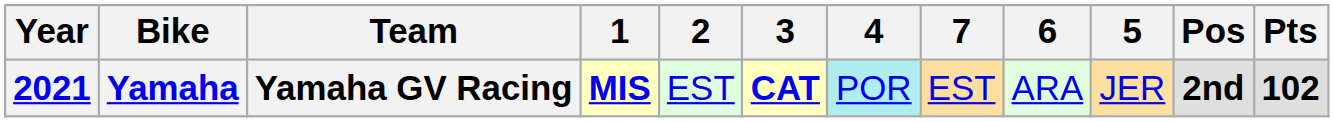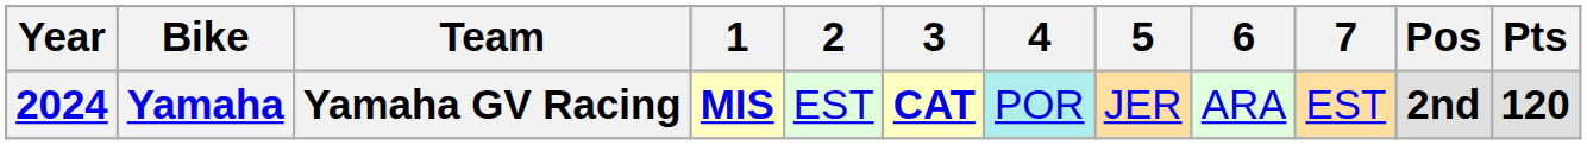columns swapped: 5 <-> 7
Yamaha | Year: 2021 -> 2024
Yamaha | Pts: 102 -> 120
